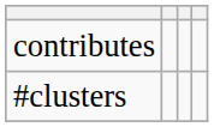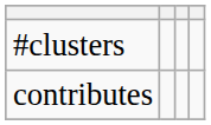rows swapped: #clusters <-> contributes
